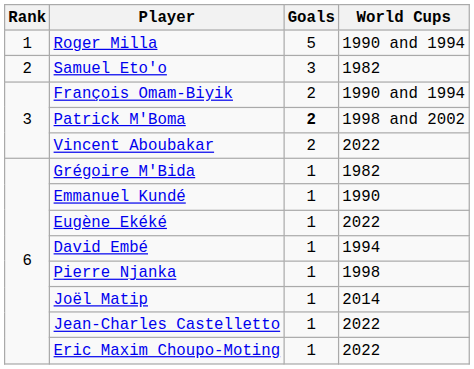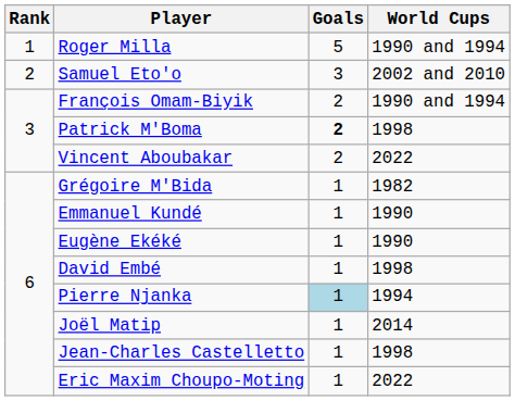Samuel Eto'o | World Cups: 1982 -> 2002 and 2010
Patrick M'Boma | World Cups: 1998 and 2002 -> 1998
Eugène Ekéké | World Cups: 2022 -> 1990
David Embé | World Cups: 1994 -> 1998
Pierre Njanka | Goals: no background -> lightblue background
Pierre Njanka | World Cups: 1998 -> 1994
Jean-Charles Castelletto | World Cups: 2022 -> 1998
